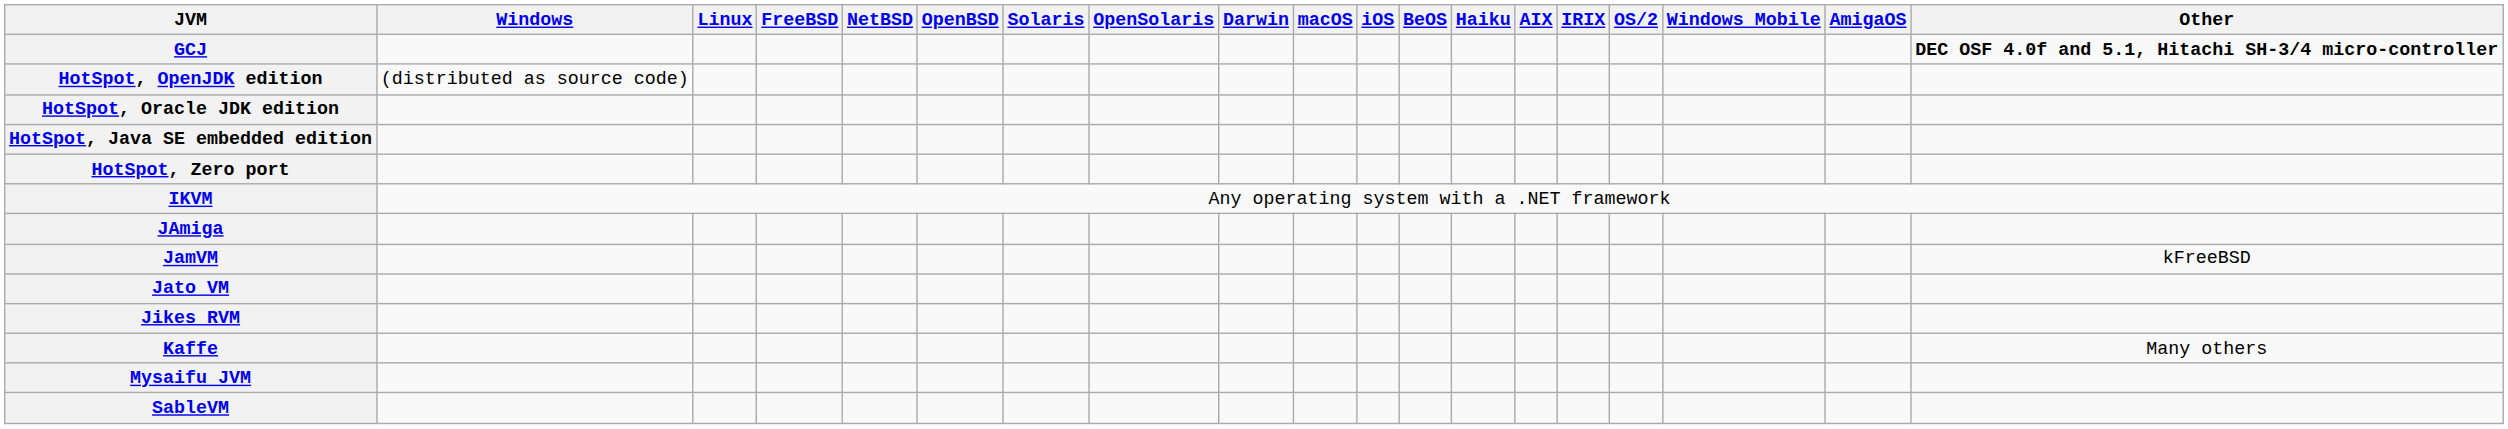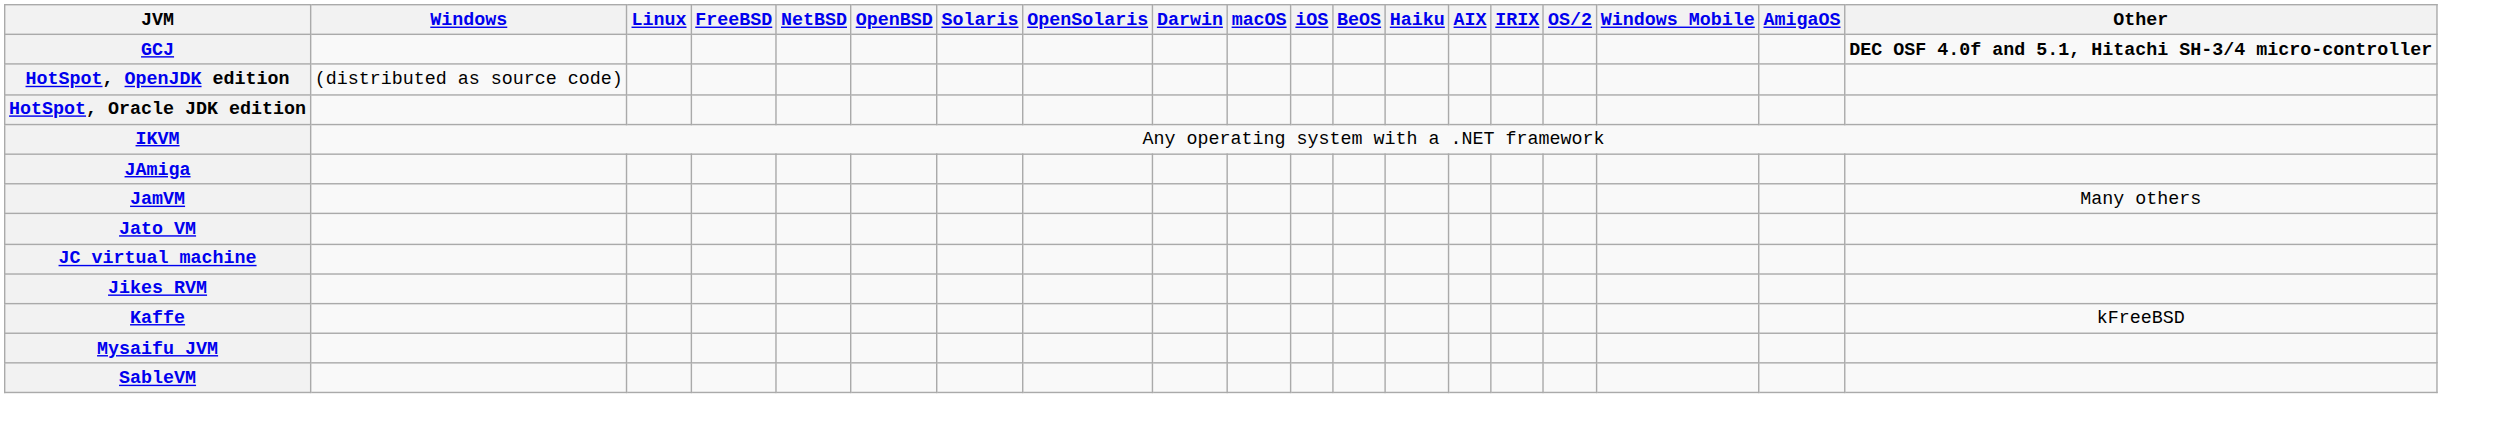- row: HotSpot, Java SE embedded edition
- row: HotSpot, Zero port
JamVM | Other: kFreeBSD -> Many others
+ row: JC virtual machine
Kaffe | Other: Many others -> kFreeBSD
